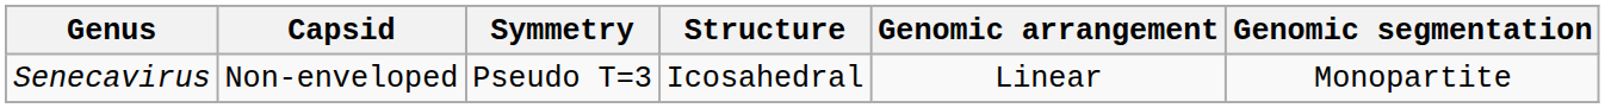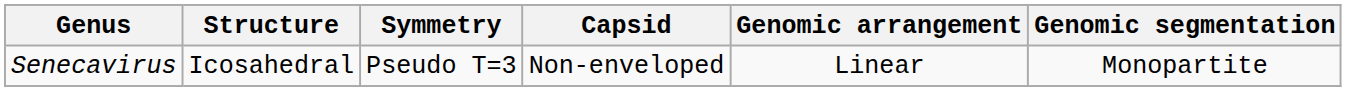columns swapped: Structure <-> Capsid
